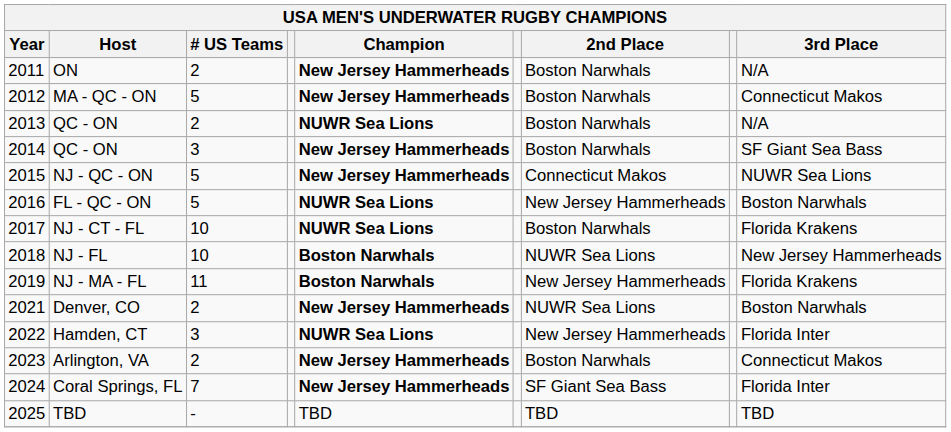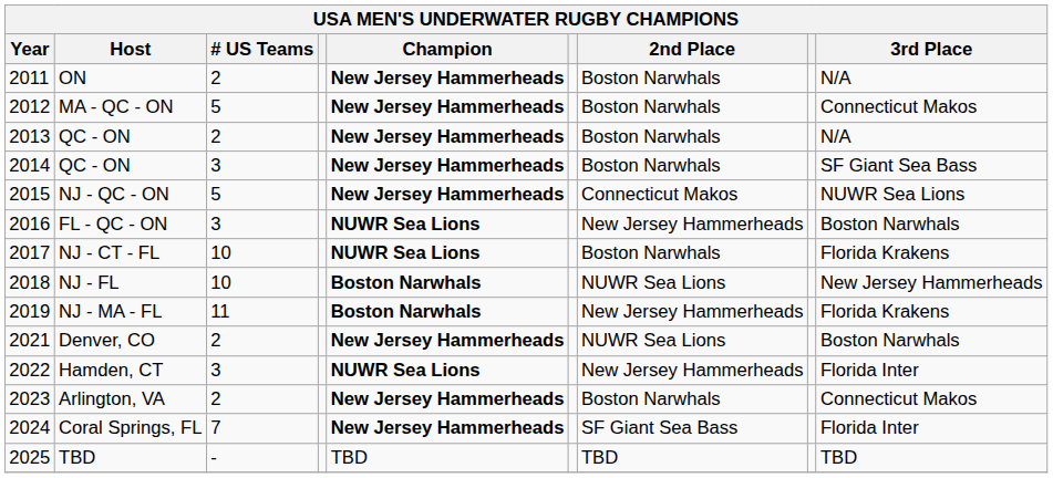2013 / QC - ON | Champion: NUWR Sea Lions -> New Jersey Hammerheads
FL - QC - ON | # US Teams: 5 -> 3
